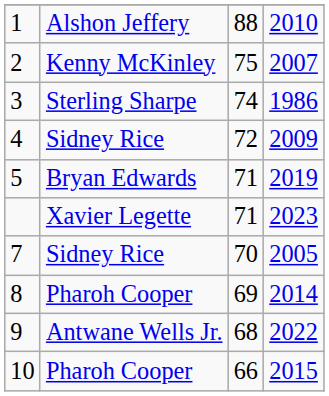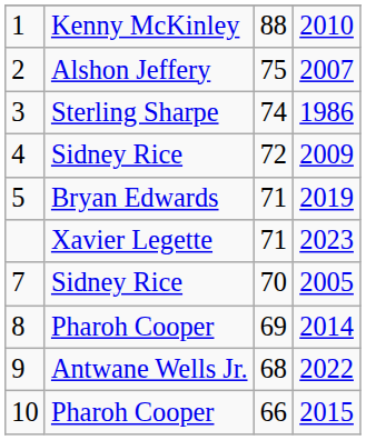1 | column 2: Alshon Jeffery -> Kenny McKinley
2 | column 2: Kenny McKinley -> Alshon Jeffery
